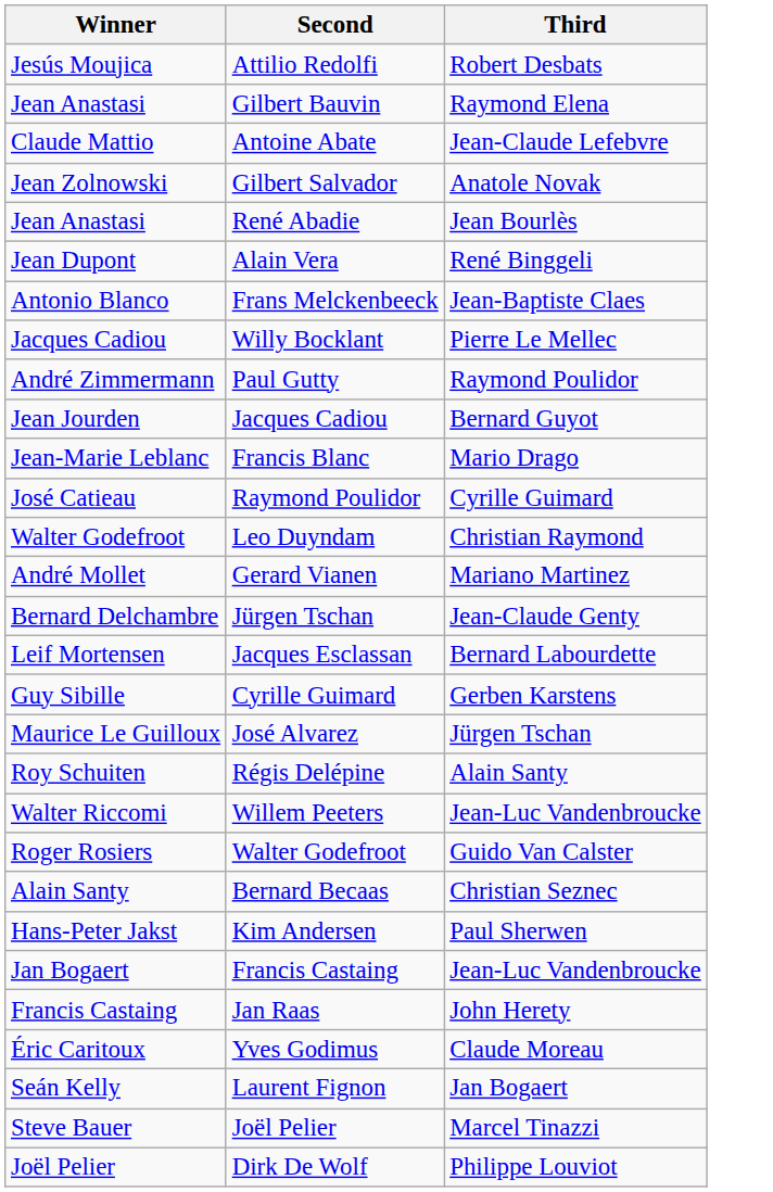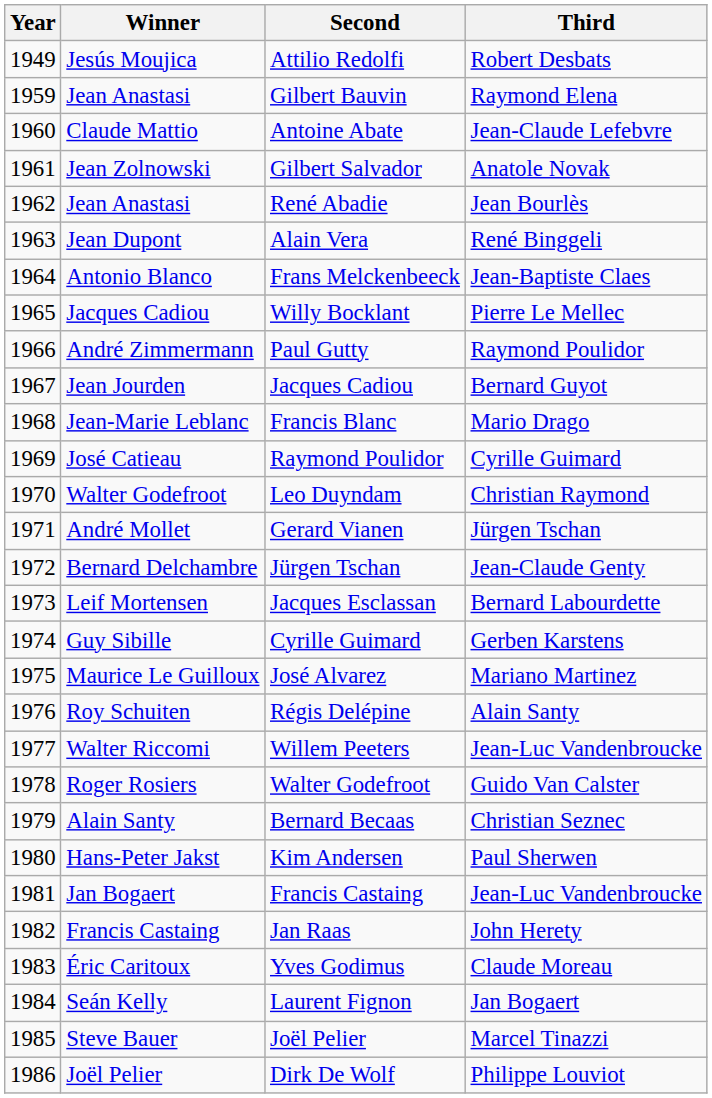+ column: Year | 1949 | 1959 | 1960 | 1961 | 1962 | 1963 | 1964 | 1965 | 1966 | 1967 | 1968 | 1969 | 1970 | 1971 | 1972 | 1973 | 1974 | 1975 | 1976 | 1977 | 1978 | 1979 | 1980 | 1981 | 1982 | 1983 | 1984 | 1985 | 1986
Gerard Vianen | Third: Mariano Martinez -> Jürgen Tschan
José Alvarez | Third: Jürgen Tschan -> Mariano Martinez
